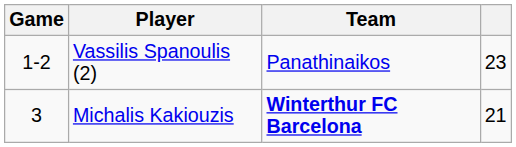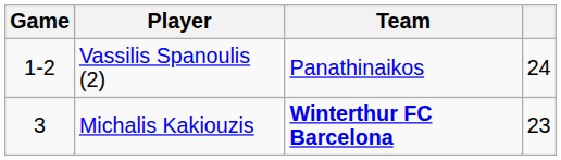Vassilis Spanoulis (2) | column 4: 23 -> 24
Michalis Kakiouzis | column 4: 21 -> 23
